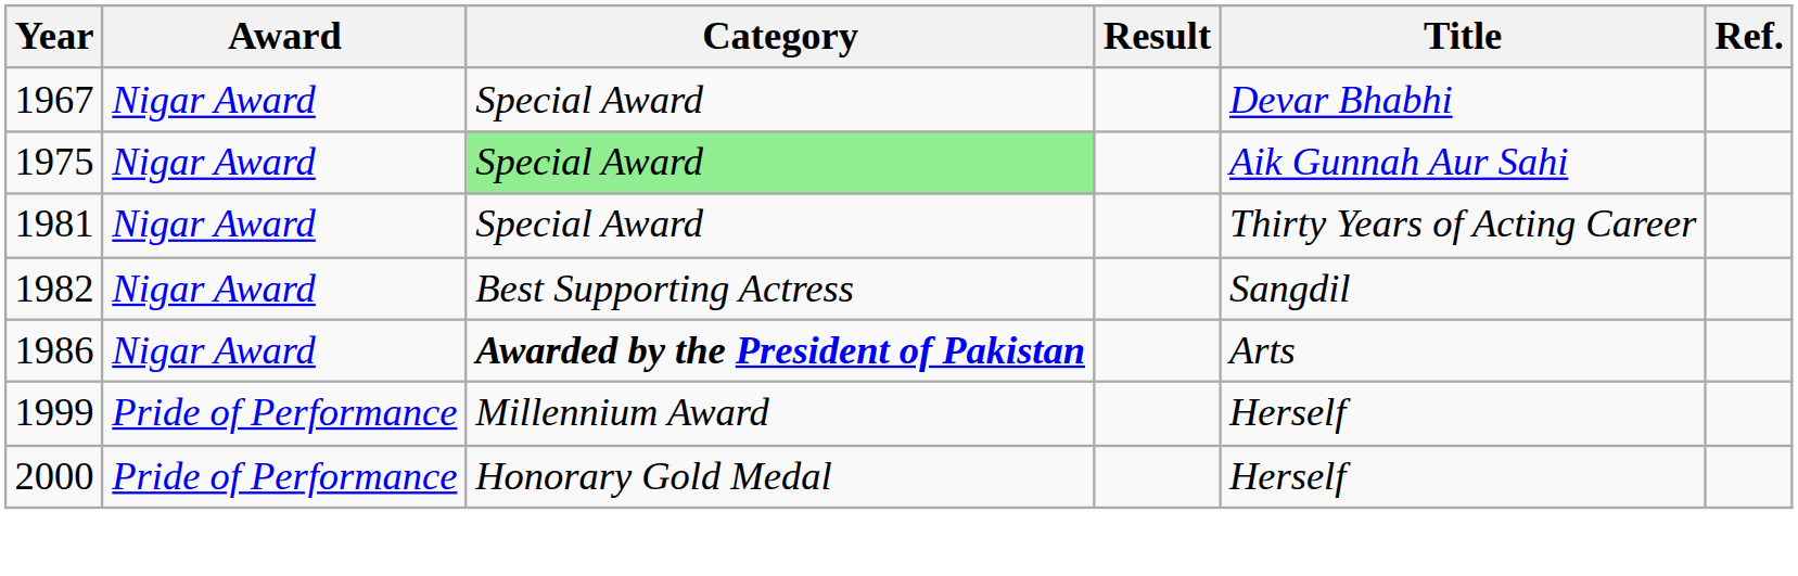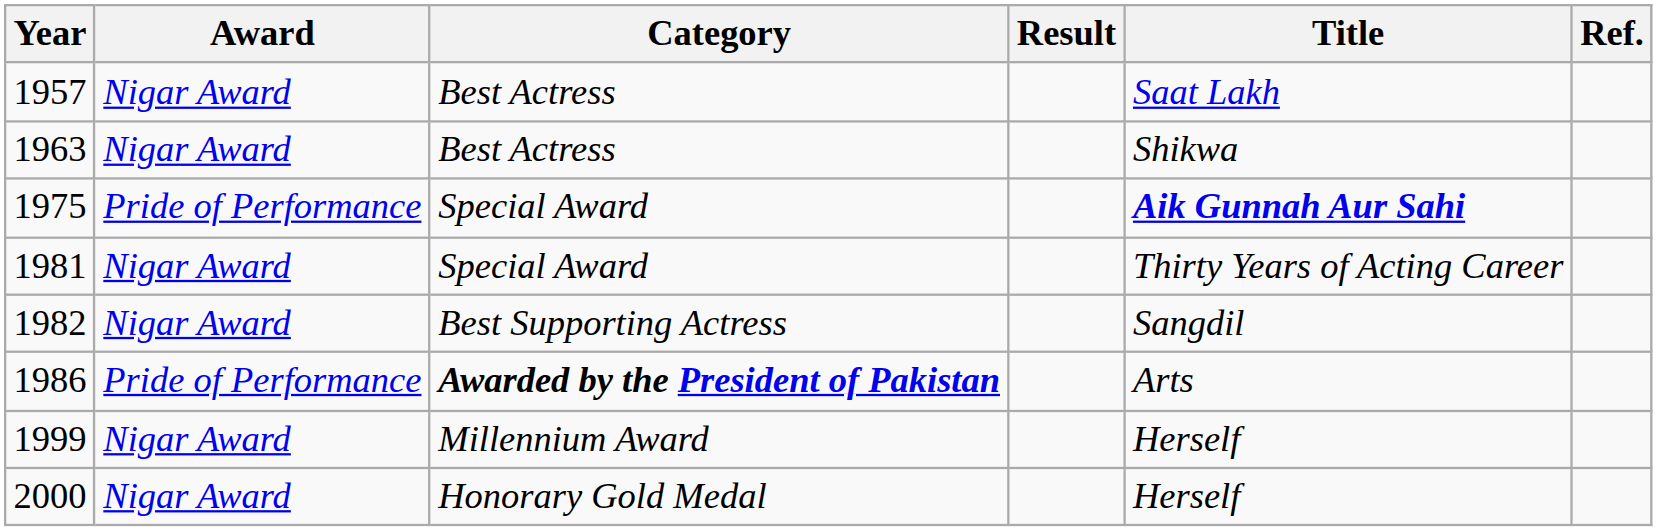+ row: 1957 | Nigar Award | Best Actress | Saat Lakh
+ row: 1963 | Nigar Award | Best Actress | Shikwa
- row: 1967 | Nigar Award | Special Award | Devar Bhabhi
1975 | Award: Nigar Award -> Pride of Performance
1975 | Category: lightgreen background -> no background
1975 | Title: normal -> bold
1986 | Award: Nigar Award -> Pride of Performance
1999 | Award: Pride of Performance -> Nigar Award
2000 | Award: Pride of Performance -> Nigar Award
